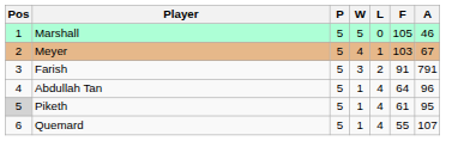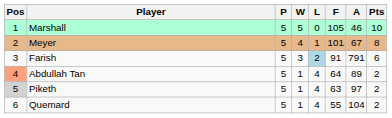+ column: Pts | 10 | 8 | 6 | 2 | 2 | 2
Meyer | F: 103 -> 101
Farish | L: no background -> lightblue background
Abdullah Tan | Pos: no background -> lightsalmon background
Abdullah Tan | A: 96 -> 89
Piketh | F: 61 -> 63
Piketh | A: 95 -> 97
Quemard | A: 107 -> 104
